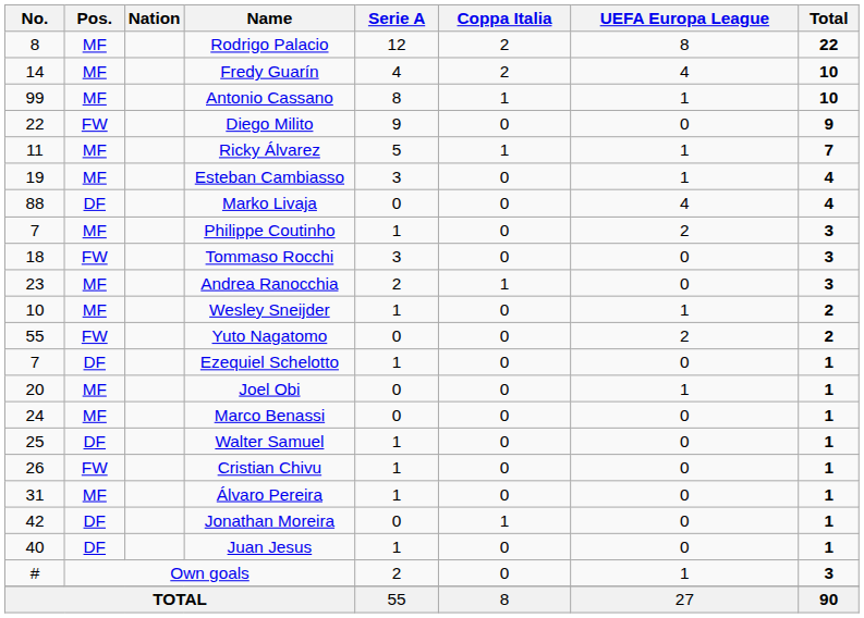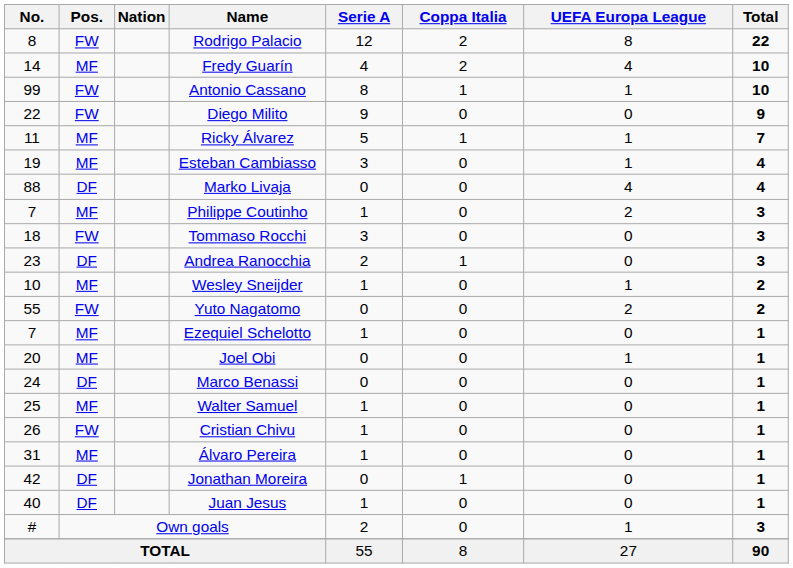Rodrigo Palacio | Pos.: MF -> FW
Antonio Cassano | Pos.: MF -> FW
Andrea Ranocchia | Pos.: MF -> DF
Ezequiel Schelotto | Pos.: DF -> MF
Marco Benassi | Pos.: MF -> DF
Walter Samuel | Pos.: DF -> MF
